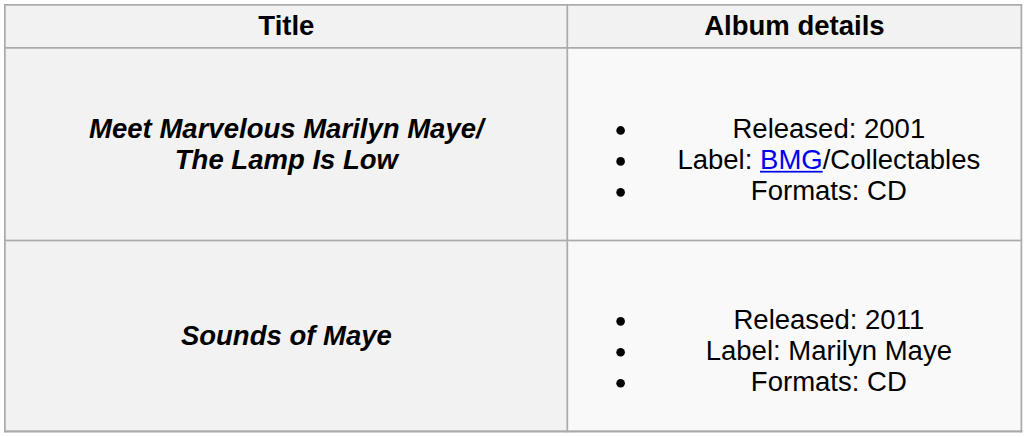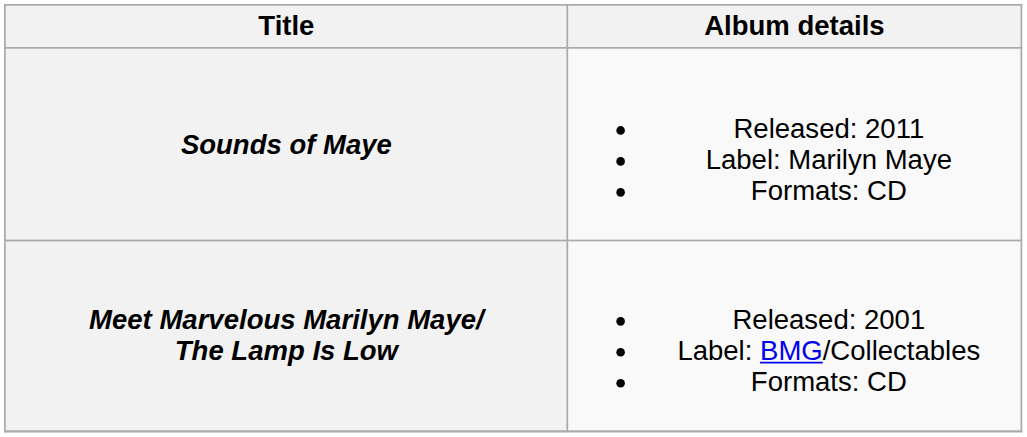rows swapped: Meet Marvelous Marilyn Maye/ The Lamp Is Low <-> Sounds of Maye
